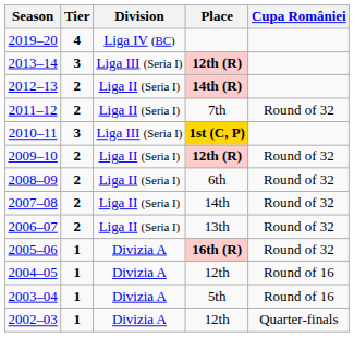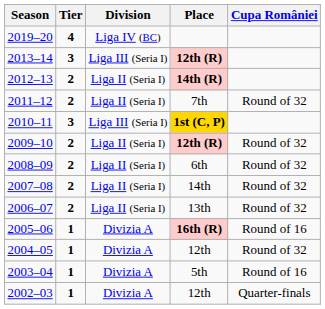2005–06 | Cupa României: Round of 32 -> Round of 16
2004–05 | Cupa României: Round of 16 -> Round of 32
